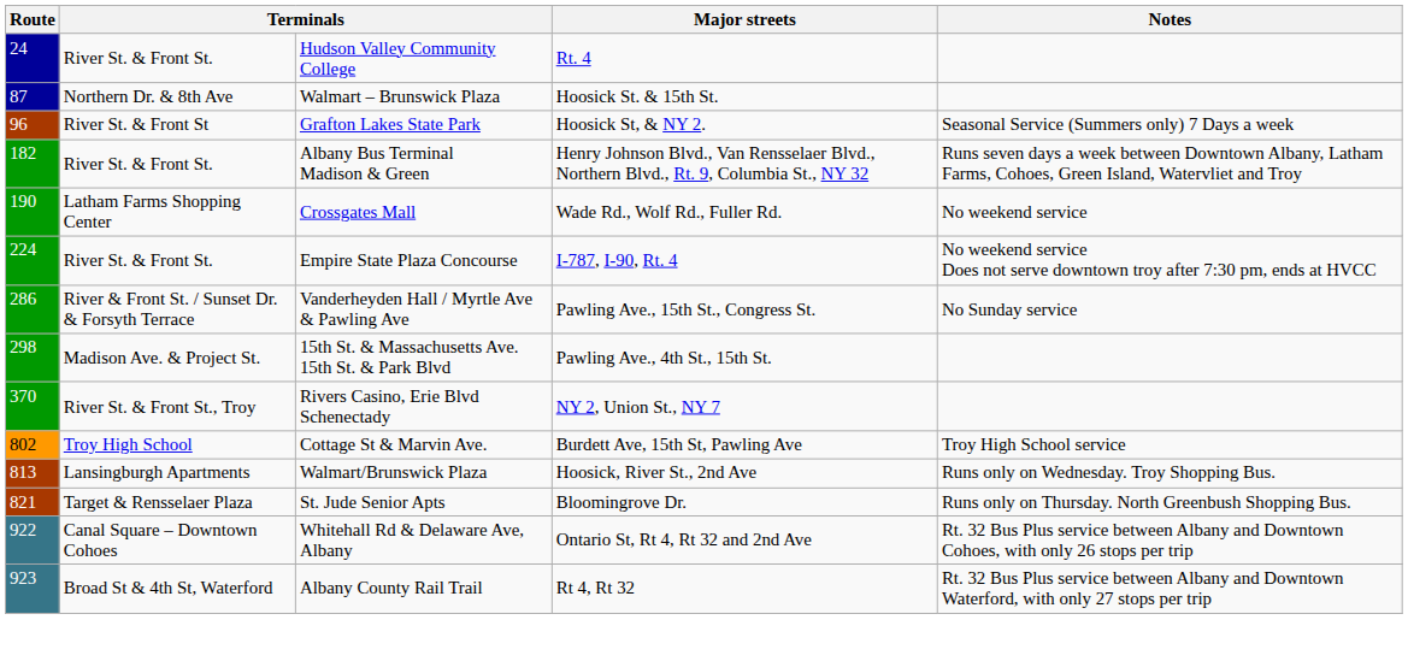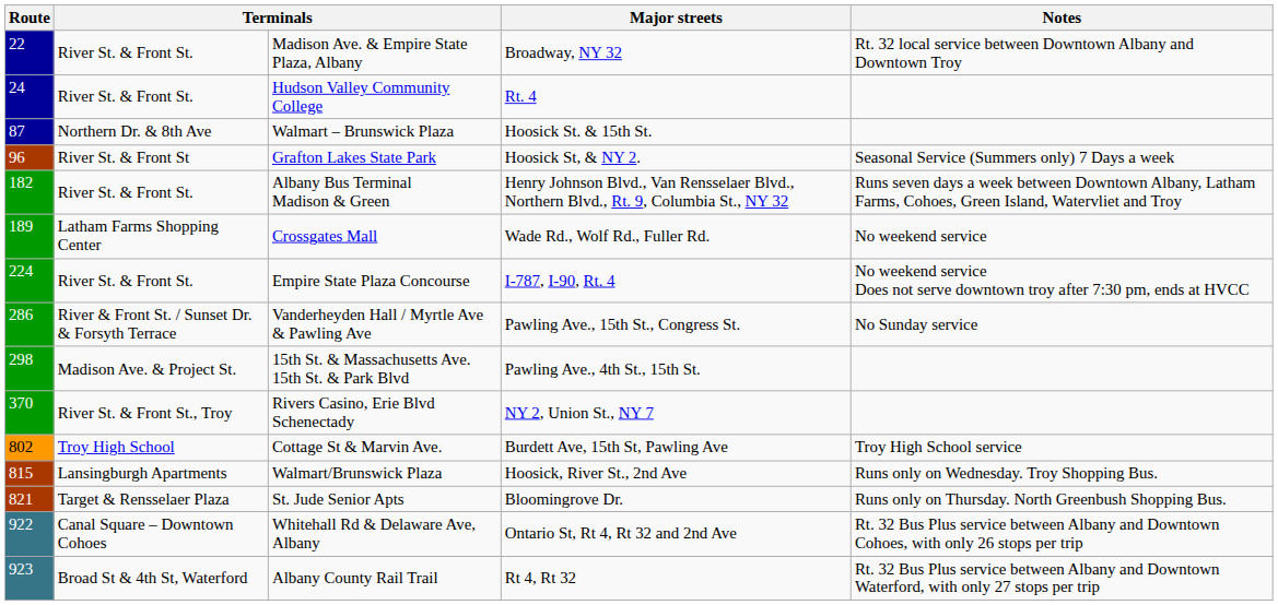+ row: 22 | River St. & Front St. | Madison Ave. & Empire State Plaza, Albany | Broadway, NY 32 | Rt. 32 local service between Downtown Albany and Downtown Troy
Crossgates Mall | Route: 190 -> 189
Walmart/Brunswick Plaza | Route: 813 -> 815
